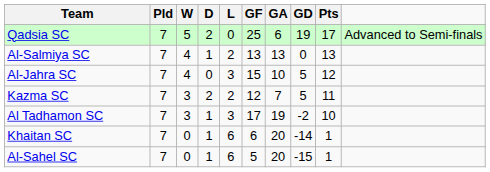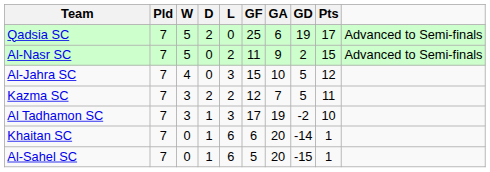+ row: Al-Nasr SC | 7 | 5 | 0 | 2 | 11 | 9 | 2 | 15 | Advanced to Semi-finals
- row: Al-Salmiya SC | 7 | 4 | 1 | 2 | 13 | 13 | 0 | 13
